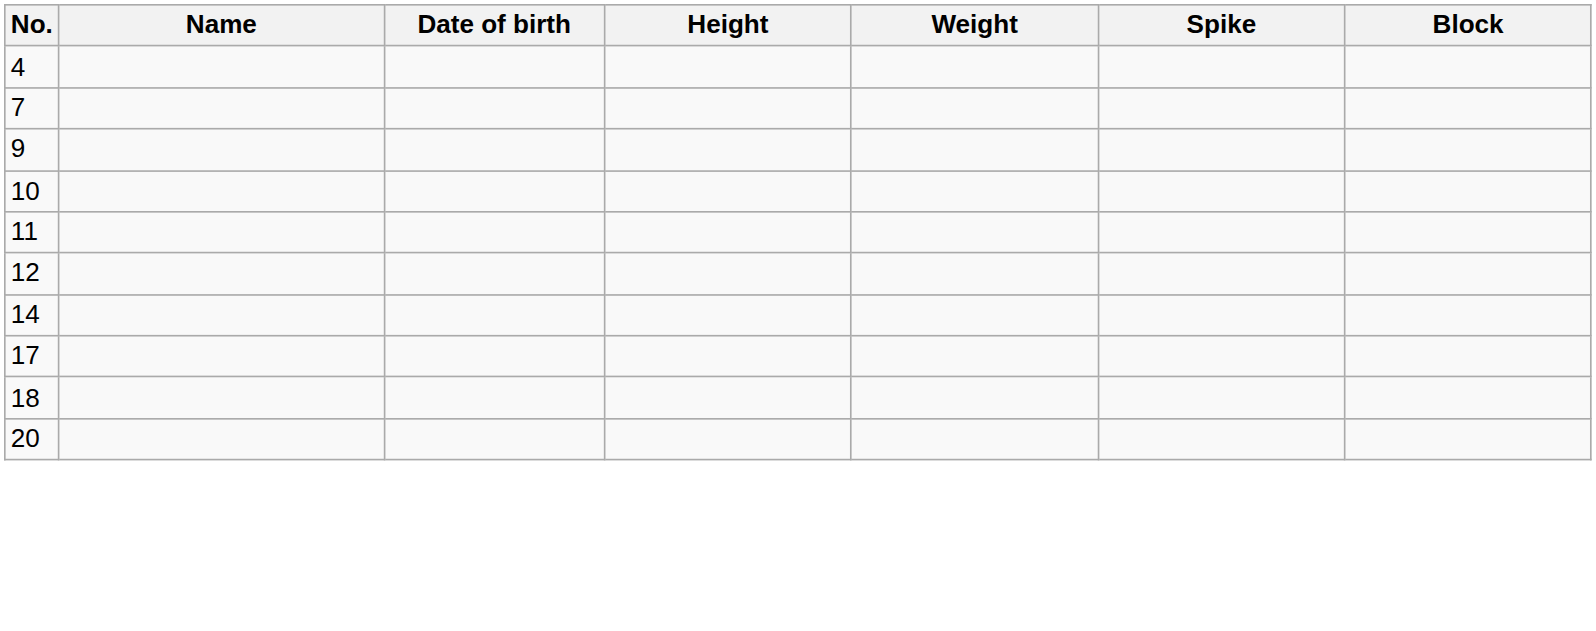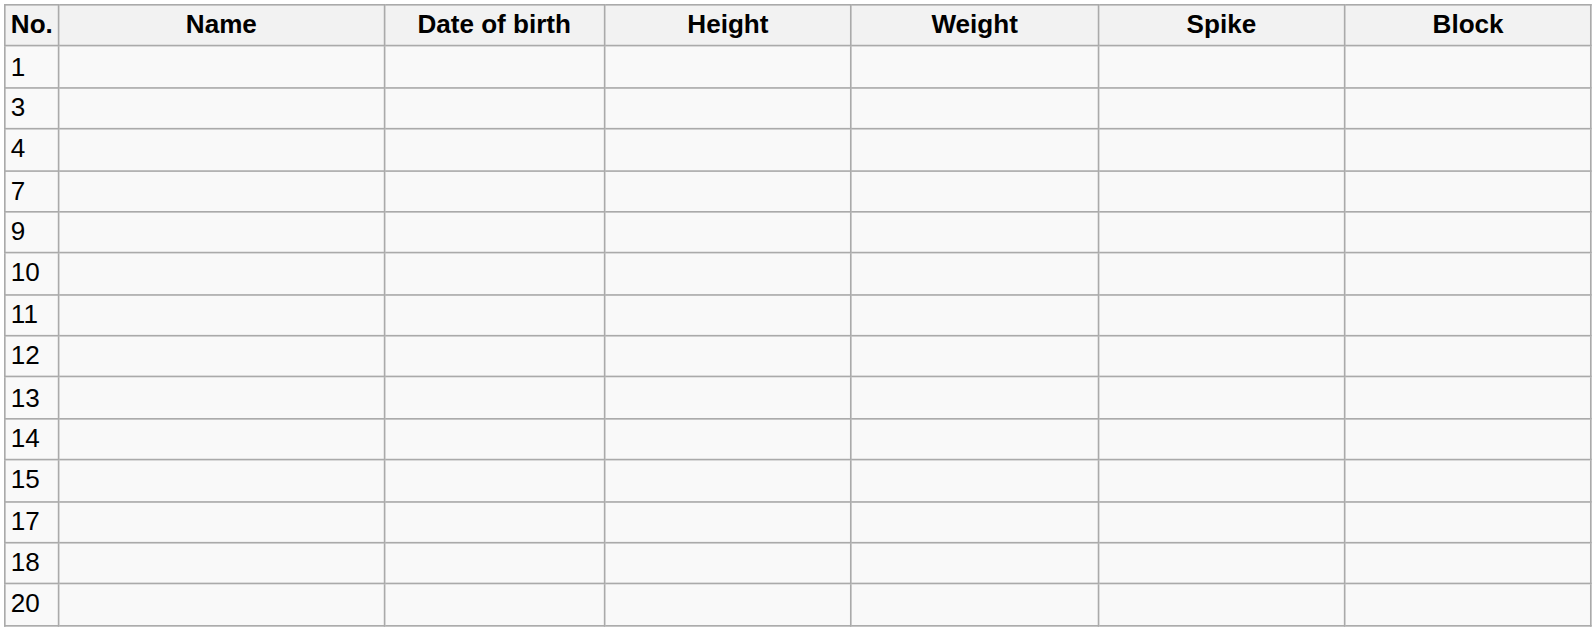+ row: 1
+ row: 3
+ row: 13
+ row: 15
